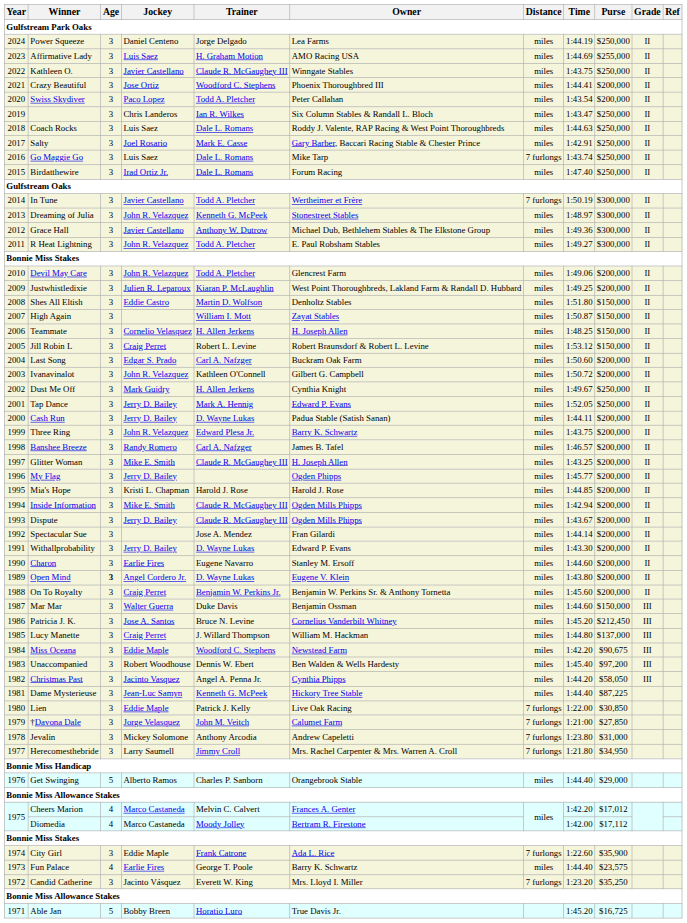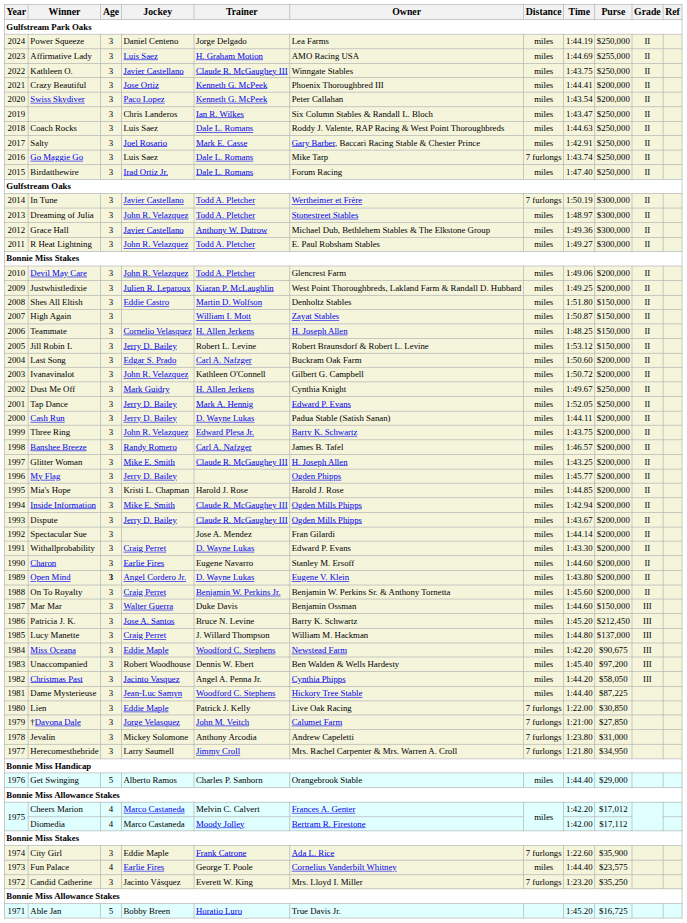Crazy Beautiful | Trainer: Woodford C. Stephens -> Kenneth G. McPeek
Swiss Skydiver | Trainer: Todd A. Pletcher -> Kenneth G. McPeek
Dreaming of Julia | Trainer: Kenneth G. McPeek -> Todd A. Pletcher
Jill Robin L | Jockey: Craig Perret -> Jerry D. Bailey
Withallprobability | Jockey: Jerry D. Bailey -> Craig Perret
Patricia J. K. | Owner: Cornelius Vanderbilt Whitney -> Barry K. Schwartz
Dame Mysterieuse | Trainer: Kenneth G. McPeek -> Woodford C. Stephens
Fun Palace | Owner: Barry K. Schwartz -> Cornelius Vanderbilt Whitney
